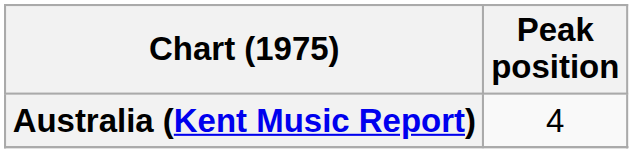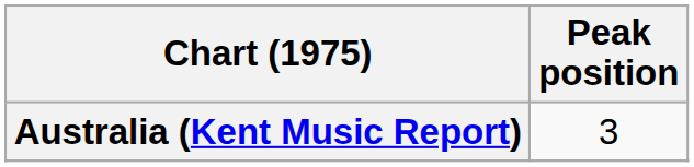Australia (Kent Music Report) | Peak position: 4 -> 3
